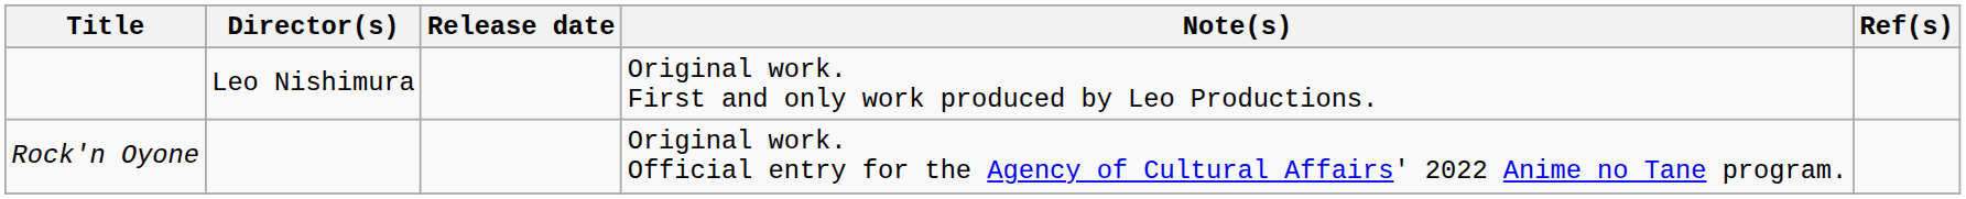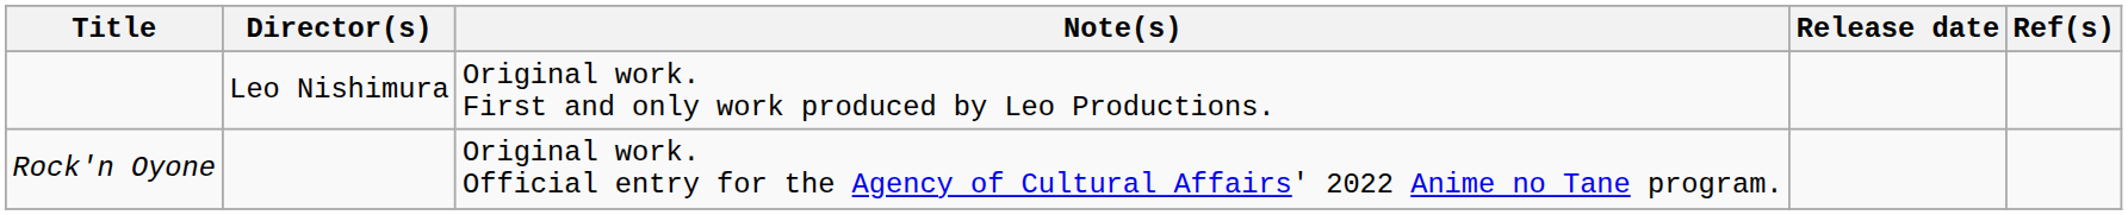columns swapped: Release date <-> Note(s)
